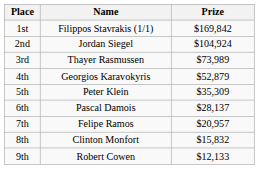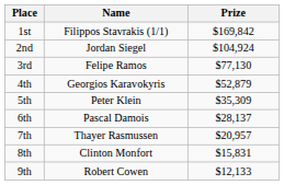3rd | Name: Thayer Rasmussen -> Felipe Ramos
3rd | Prize: $73,989 -> $77,130
7th | Name: Felipe Ramos -> Thayer Rasmussen
8th | Prize: $15,832 -> $15,831
